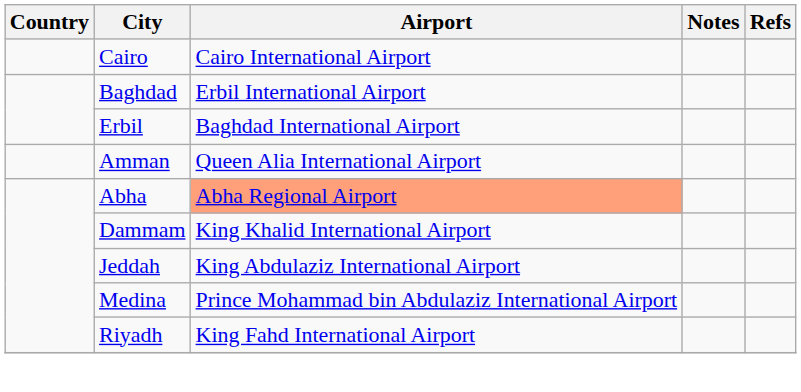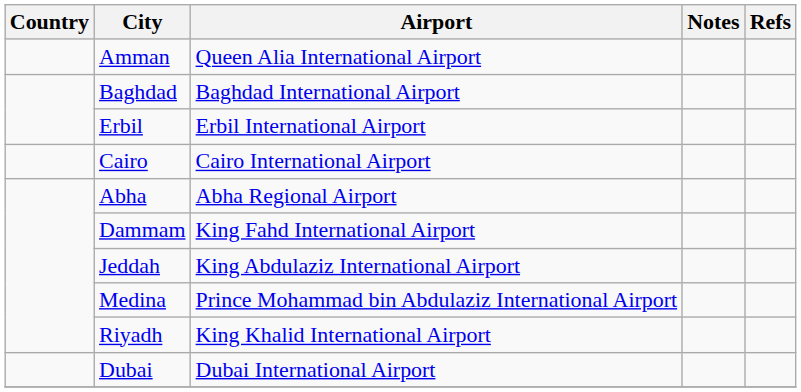rows swapped: Cairo <-> Amman
Baghdad | Airport: Erbil International Airport -> Baghdad International Airport
Erbil | Airport: Baghdad International Airport -> Erbil International Airport
Abha | Airport: lightsalmon background -> no background
Dammam | Airport: King Khalid International Airport -> King Fahd International Airport
Riyadh | Airport: King Fahd International Airport -> King Khalid International Airport
+ row: Dubai | Dubai International Airport
